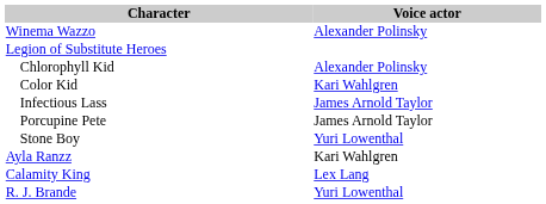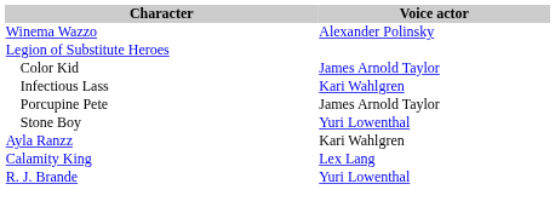- row: Chlorophyll Kid | Alexander Polinsky
Color Kid | Voice actor: Kari Wahlgren -> James Arnold Taylor
Infectious Lass | Voice actor: James Arnold Taylor -> Kari Wahlgren
